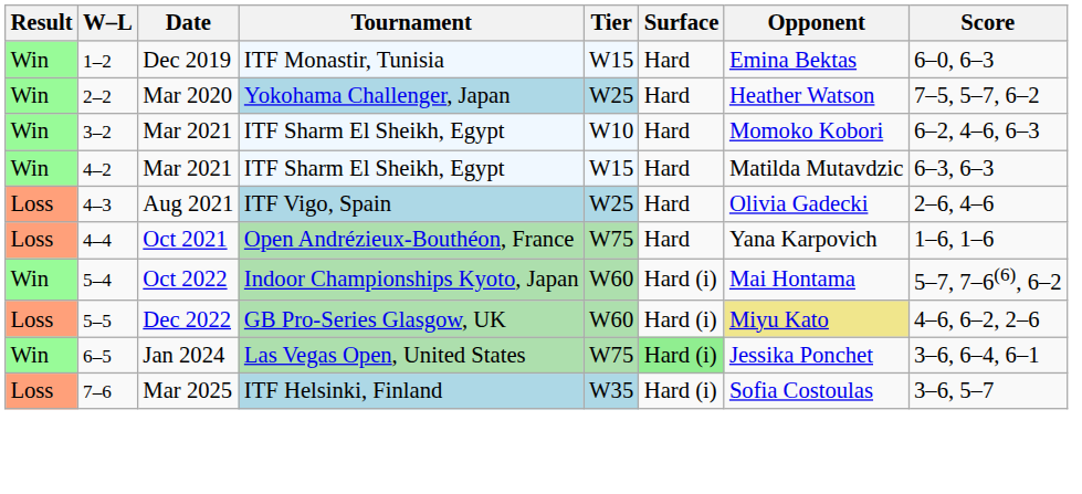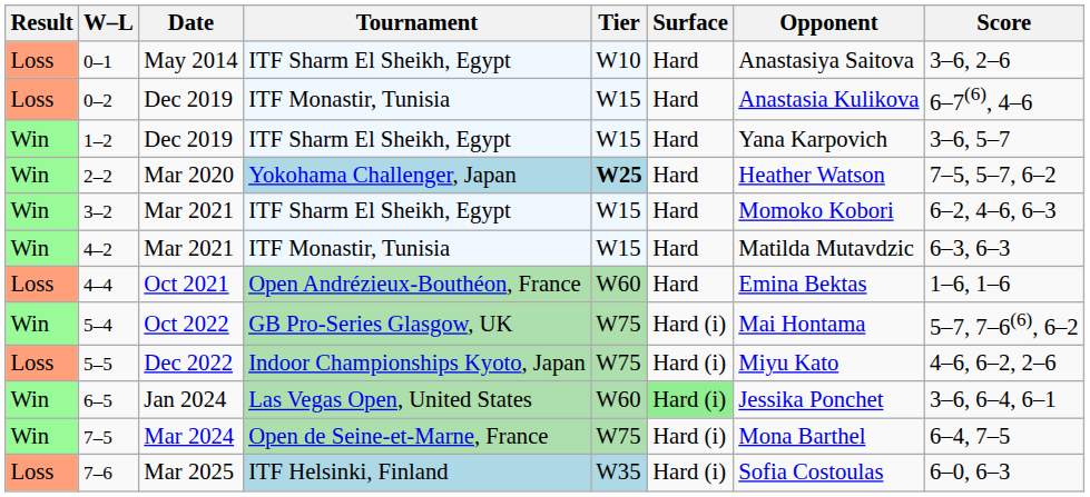+ row: Loss | 0–1 | May 2014 | ITF Sharm El Sheikh, Egypt | W10 | Hard | Anastasiya Saitova | 3–6, 2–6
+ row: Loss | 0–2 | Dec 2019 | ITF Monastir, Tunisia | W15 | Hard | Anastasia Kulikova | 6–7(6), 4–6
1–2 | Tournament: ITF Monastir, Tunisia -> ITF Sharm El Sheikh, Egypt
1–2 | Opponent: Emina Bektas -> Yana Karpovich
1–2 | Score: 6–0, 6–3 -> 3–6, 5–7
2–2 | Tier: normal -> bold
3–2 | Tier: W10 -> W15
4–2 | Tournament: ITF Sharm El Sheikh, Egypt -> ITF Monastir, Tunisia
- row: Loss | 4–3 | Aug 2021 | ITF Vigo, Spain | W25 | Hard | Olivia Gadecki | 2–6, 4–6
4–4 | Tier: W75 -> W60
4–4 | Opponent: Yana Karpovich -> Emina Bektas
5–4 | Tournament: Indoor Championships Kyoto, Japan -> GB Pro-Series Glasgow, UK
5–4 | Tier: W60 -> W75
5–5 | Tournament: GB Pro-Series Glasgow, UK -> Indoor Championships Kyoto, Japan
5–5 | Tier: W60 -> W75
5–5 | Opponent: khaki background -> no background
6–5 | Tier: W75 -> W60
+ row: Win | 7–5 | Mar 2024 | Open de Seine-et-Marne, France | W75 | Hard (i) | Mona Barthel | 6–4, 7–5
7–6 | Score: 3–6, 5–7 -> 6–0, 6–3
